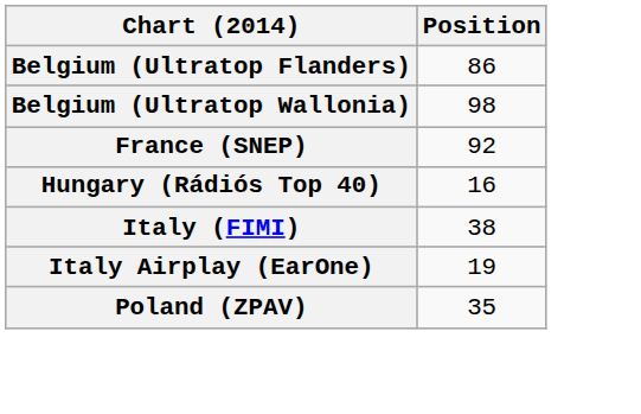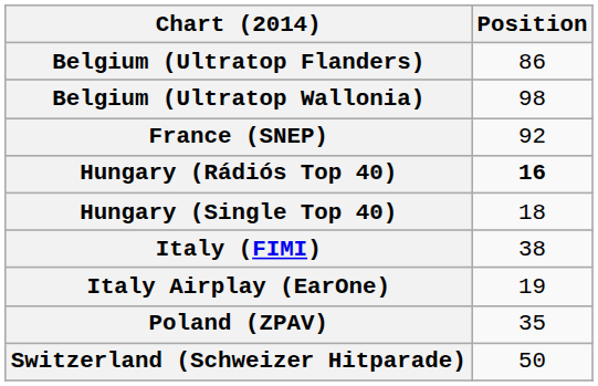Hungary (Rádiós Top 40) | Position: normal -> bold
+ row: Hungary (Single Top 40) | 18
+ row: Switzerland (Schweizer Hitparade) | 50
